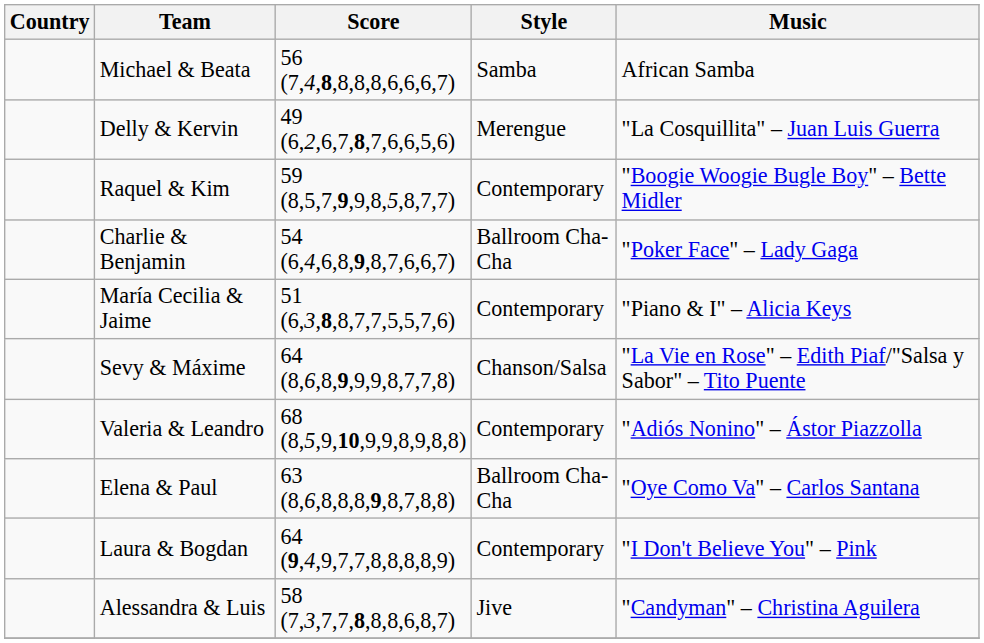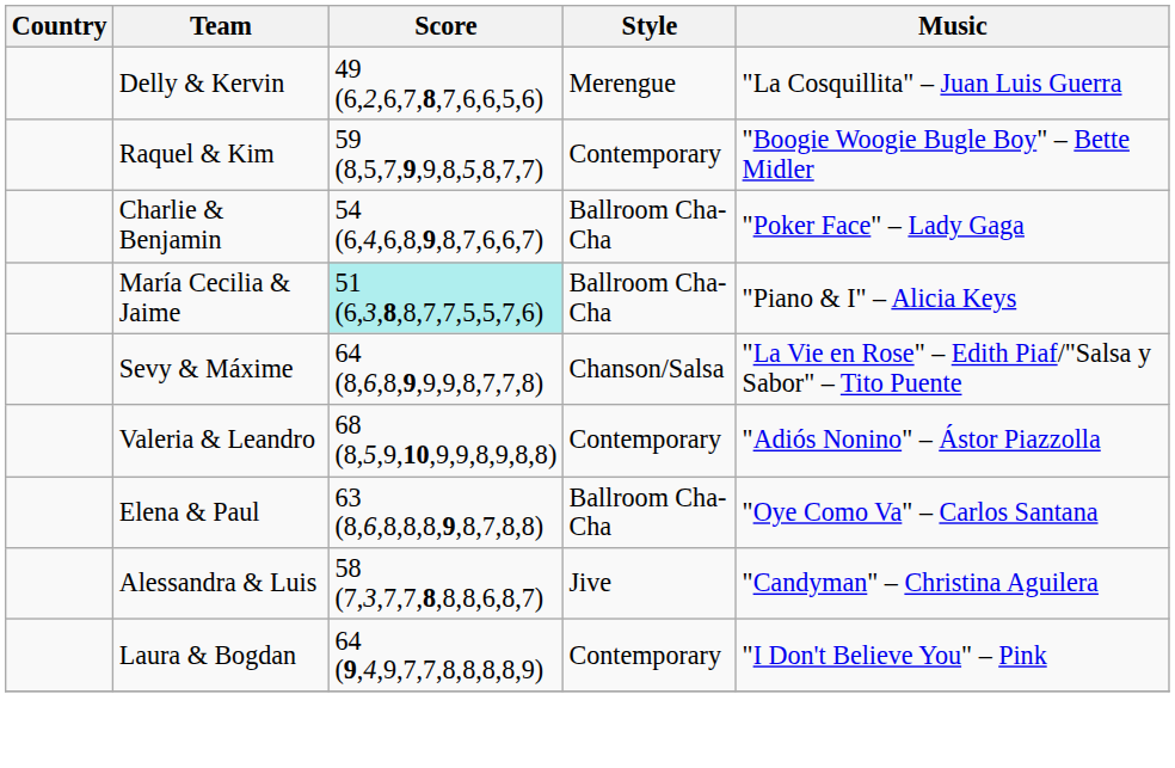- row: Michael & Beata | 56 (7,4,8,8,8,8,6,6,6,7) | Samba | African Samba
María Cecilia & Jaime | Score: no background -> paleturquoise background
María Cecilia & Jaime | Style: Contemporary -> Ballroom Cha-Cha
rows swapped: Laura & Bogdan <-> Alessandra & Luis
